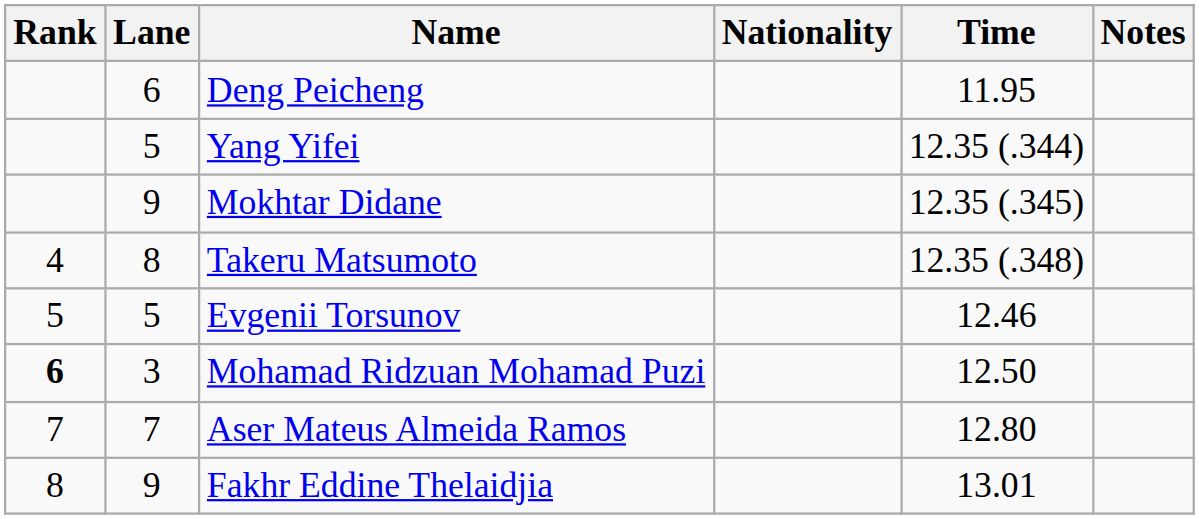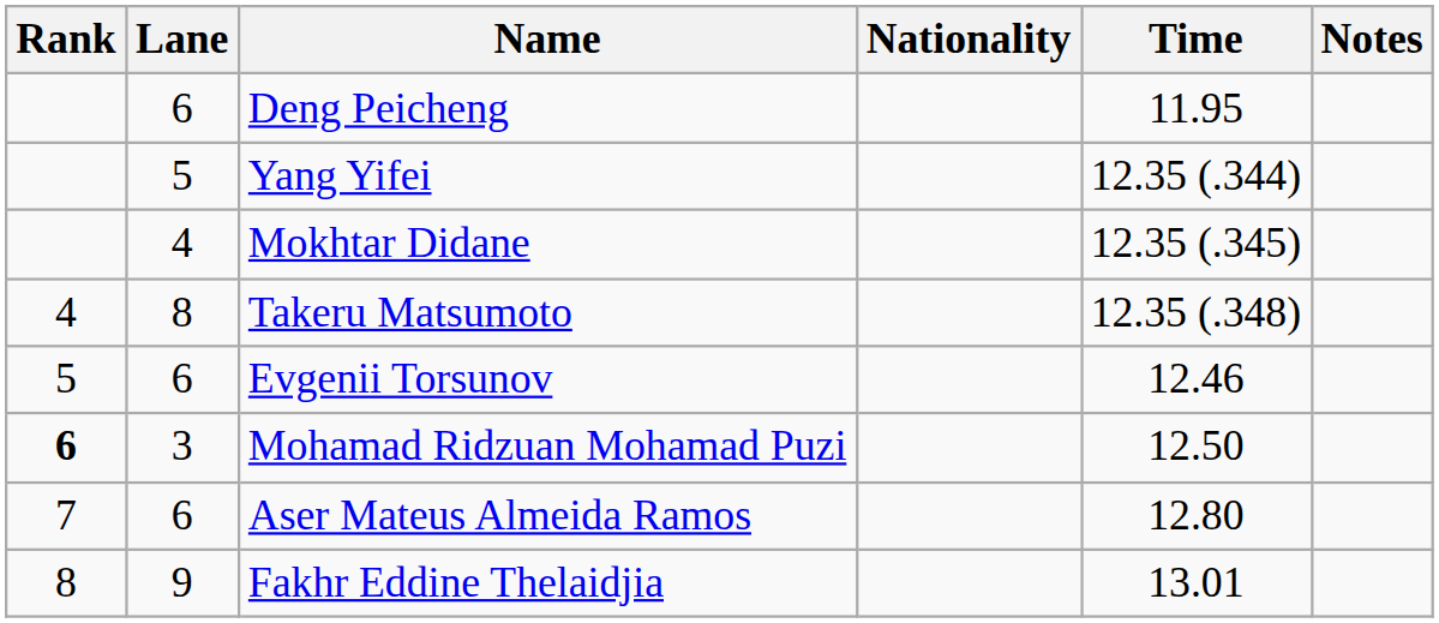Mokhtar Didane | Lane: 9 -> 4
Evgenii Torsunov | Lane: 5 -> 6
Aser Mateus Almeida Ramos | Lane: 7 -> 6
